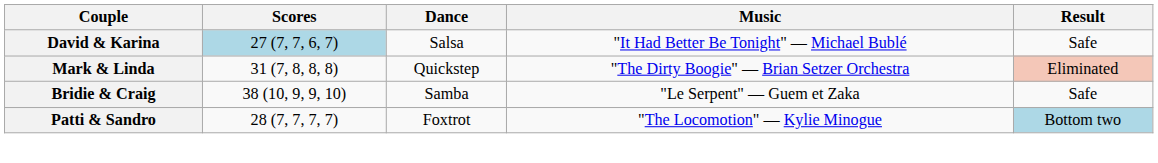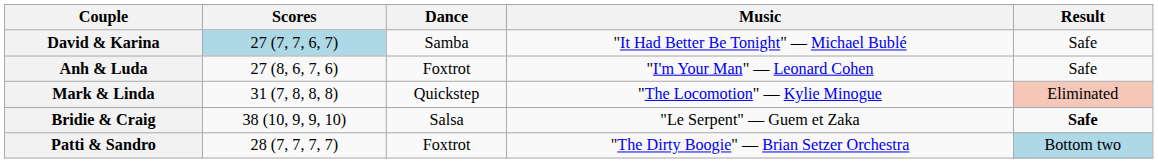David & Karina | Dance: Salsa -> Samba
+ row: Anh & Luda | 27 (8, 6, 7, 6) | Foxtrot | "I'm Your Man" — Leonard Cohen | Safe
Mark & Linda | Music: "The Dirty Boogie" — Brian Setzer Orchestra -> "The Locomotion" — Kylie Minogue
Bridie & Craig | Dance: Samba -> Salsa
Bridie & Craig | Result: normal -> bold
Patti & Sandro | Music: "The Locomotion" — Kylie Minogue -> "The Dirty Boogie" — Brian Setzer Orchestra
